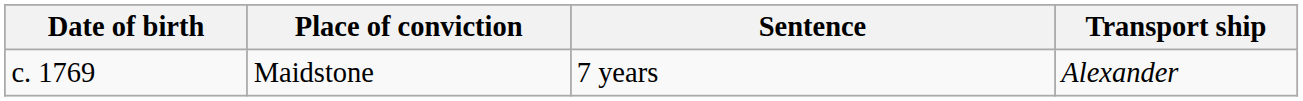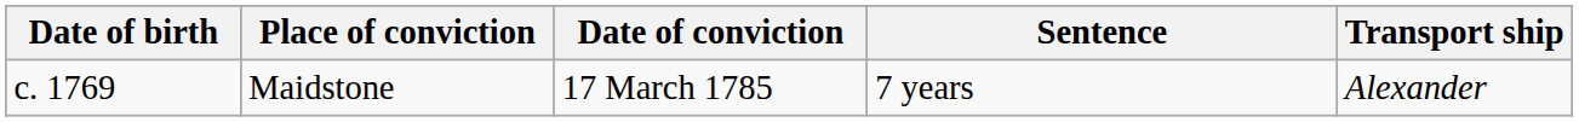+ column: Date of conviction | 17 March 1785
